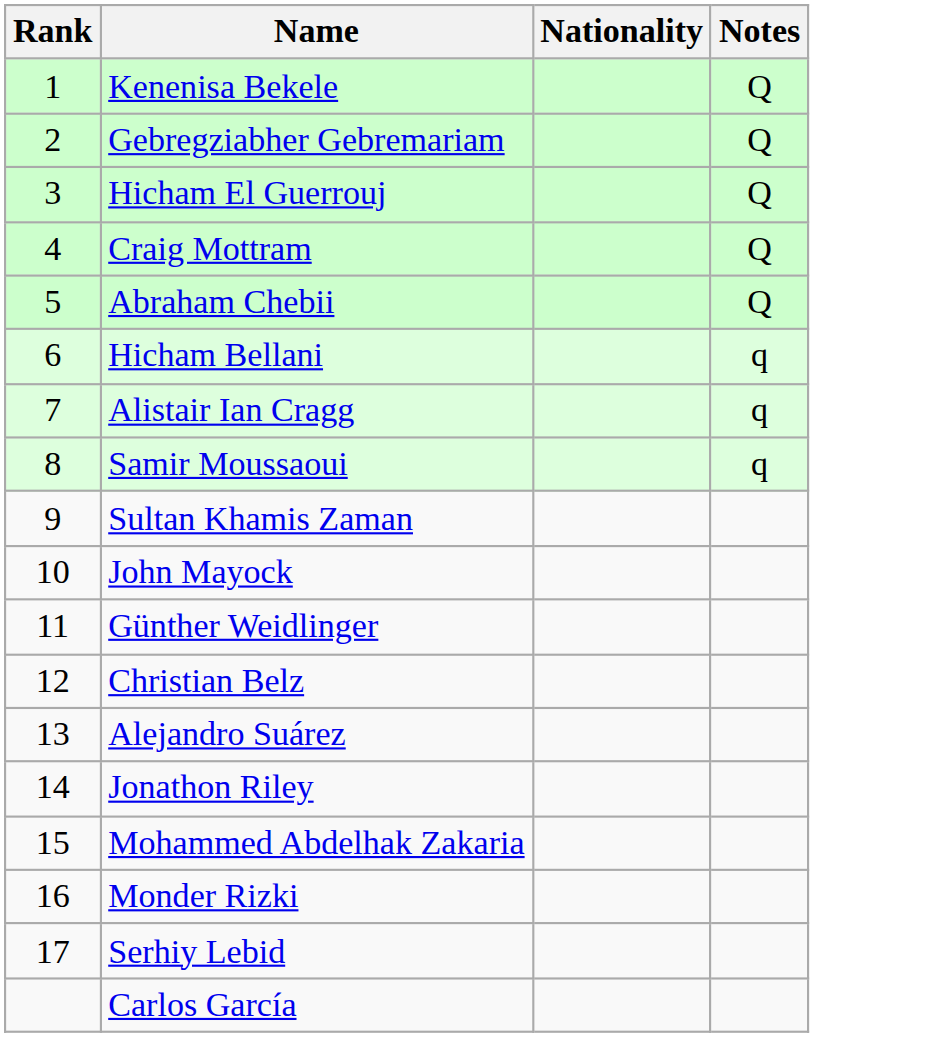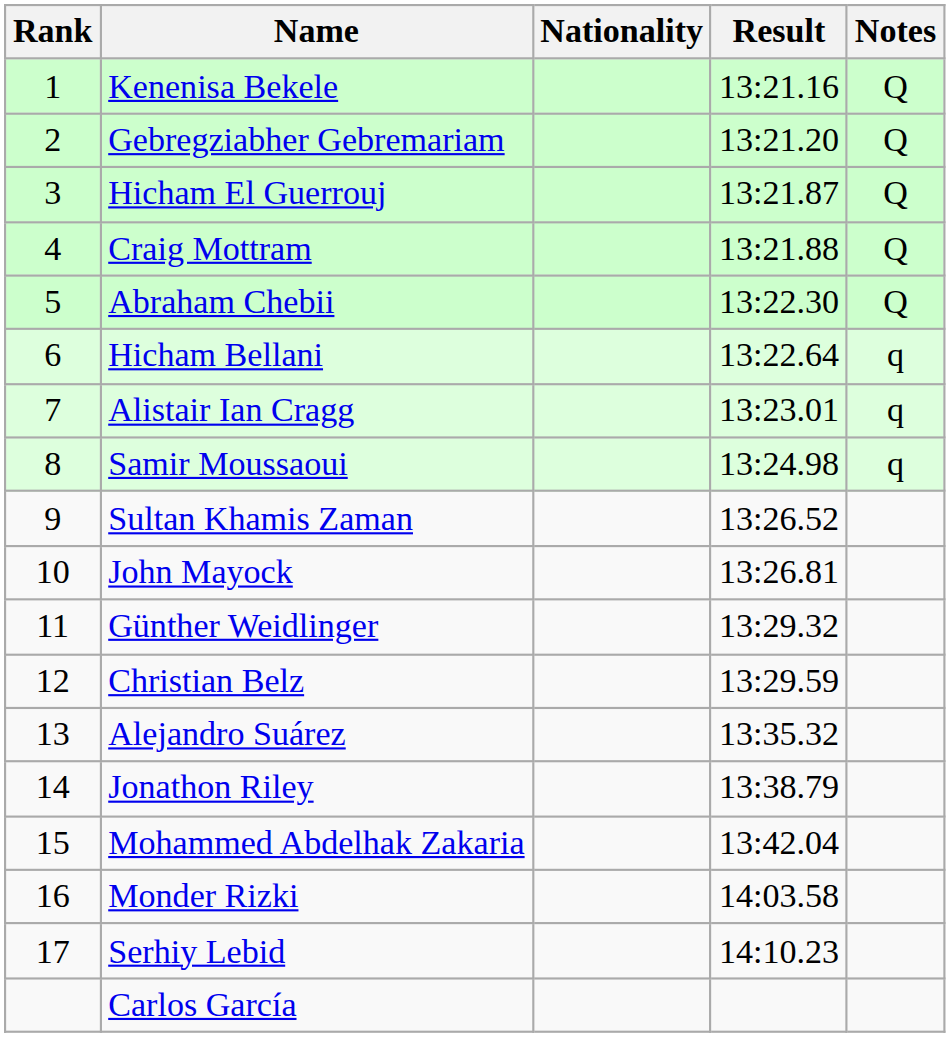+ column: Result | 13:21.16 | 13:21.20 | 13:21.87 | 13:21.88 | 13:22.30 | 13:22.64 | 13:23.01 | 13:24.98 | 13:26.52 | 13:26.81 | 13:29.32 | 13:29.59 | 13:35.32 | 13:38.79 | 13:42.04 | 14:03.58 | 14:10.23
